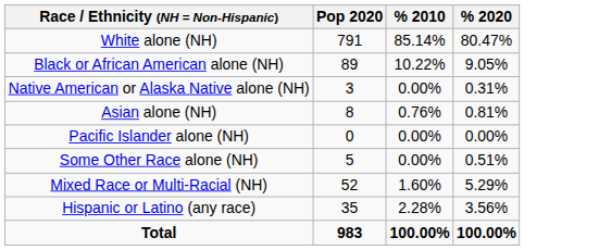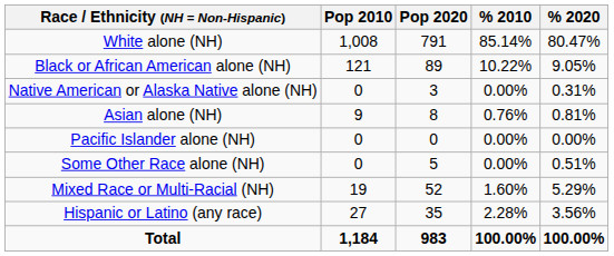+ column: Pop 2010 | 1,008 | 121 | 0 | 9 | 0 | 0 | 19 | 27 | 1,184
